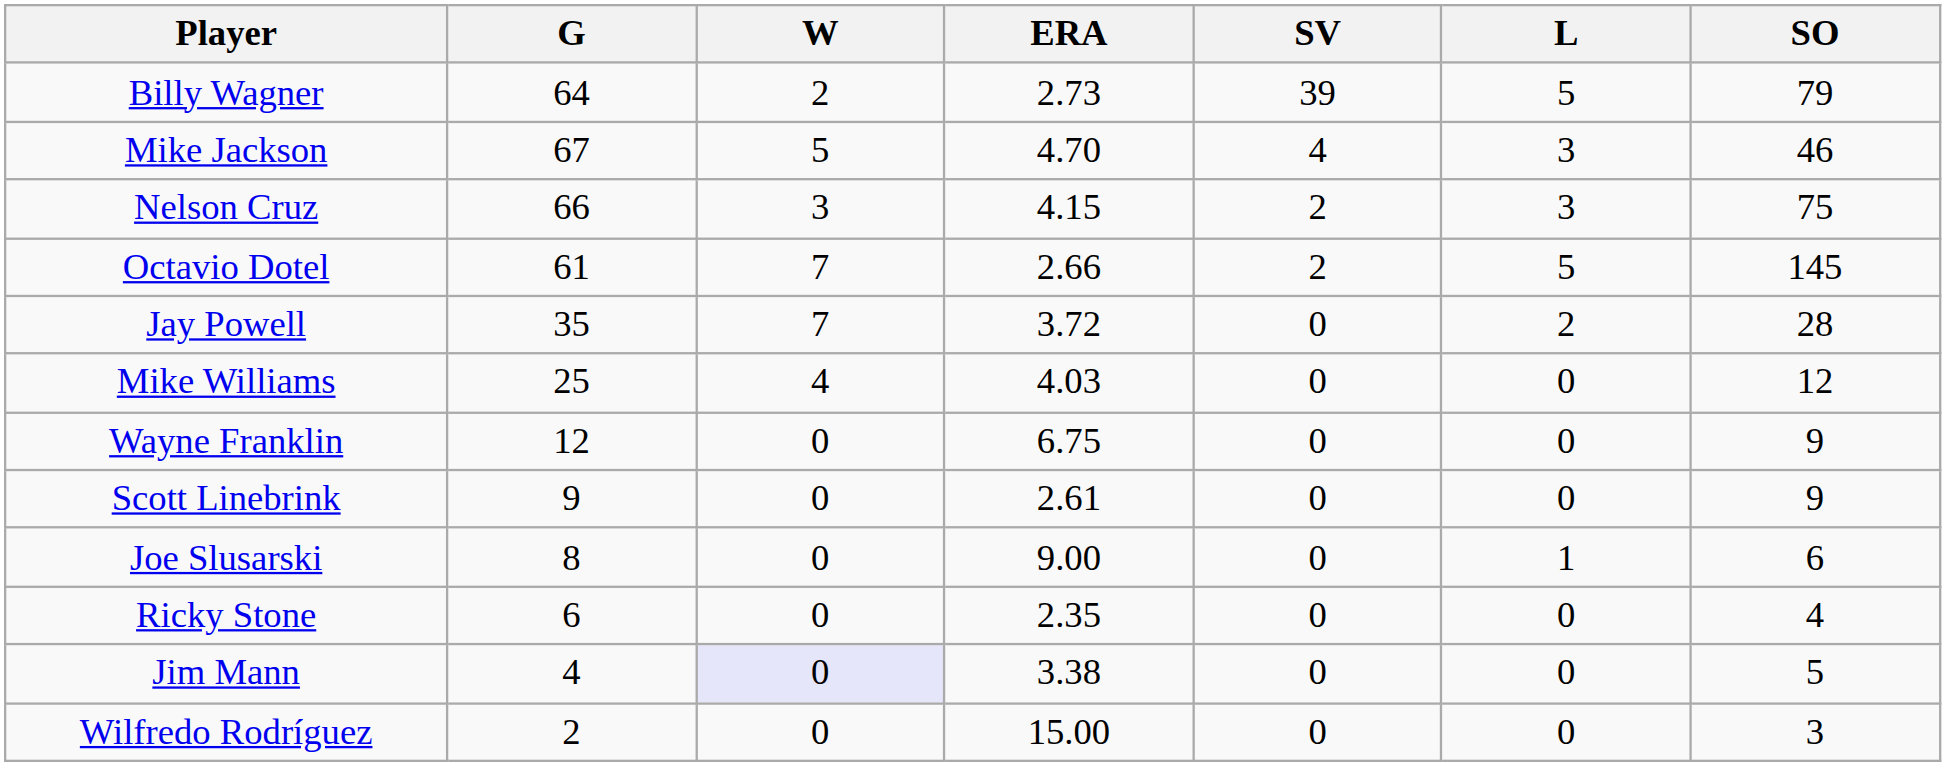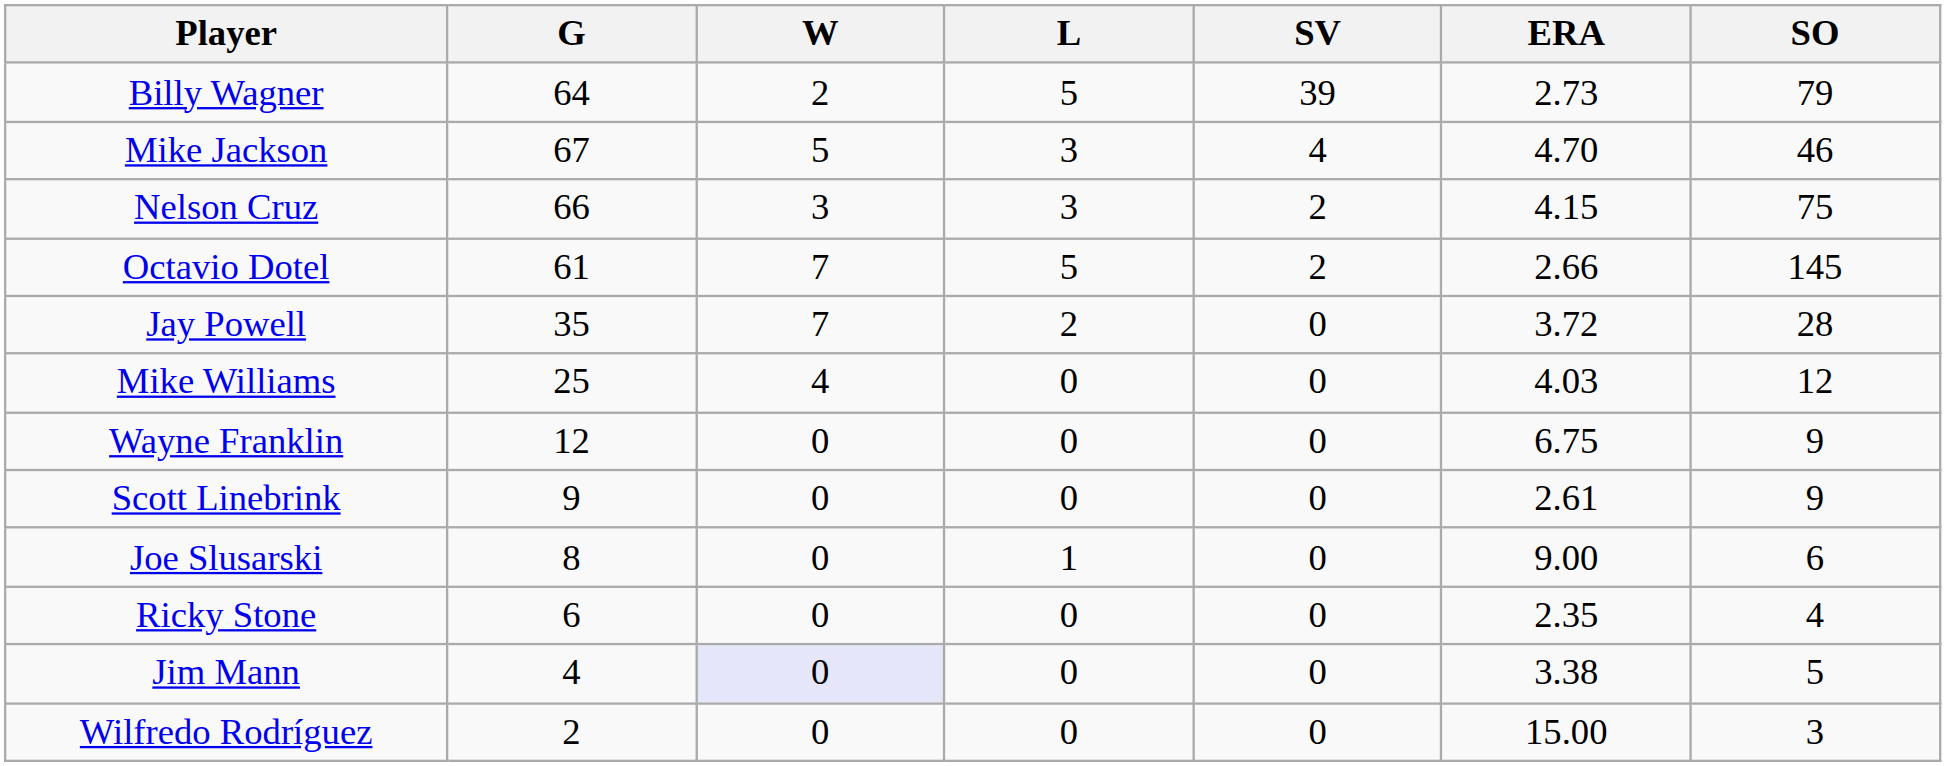columns swapped: L <-> ERA
